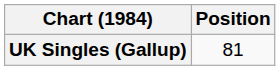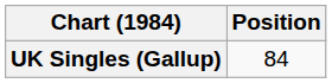UK Singles (Gallup) | Position: 81 -> 84
